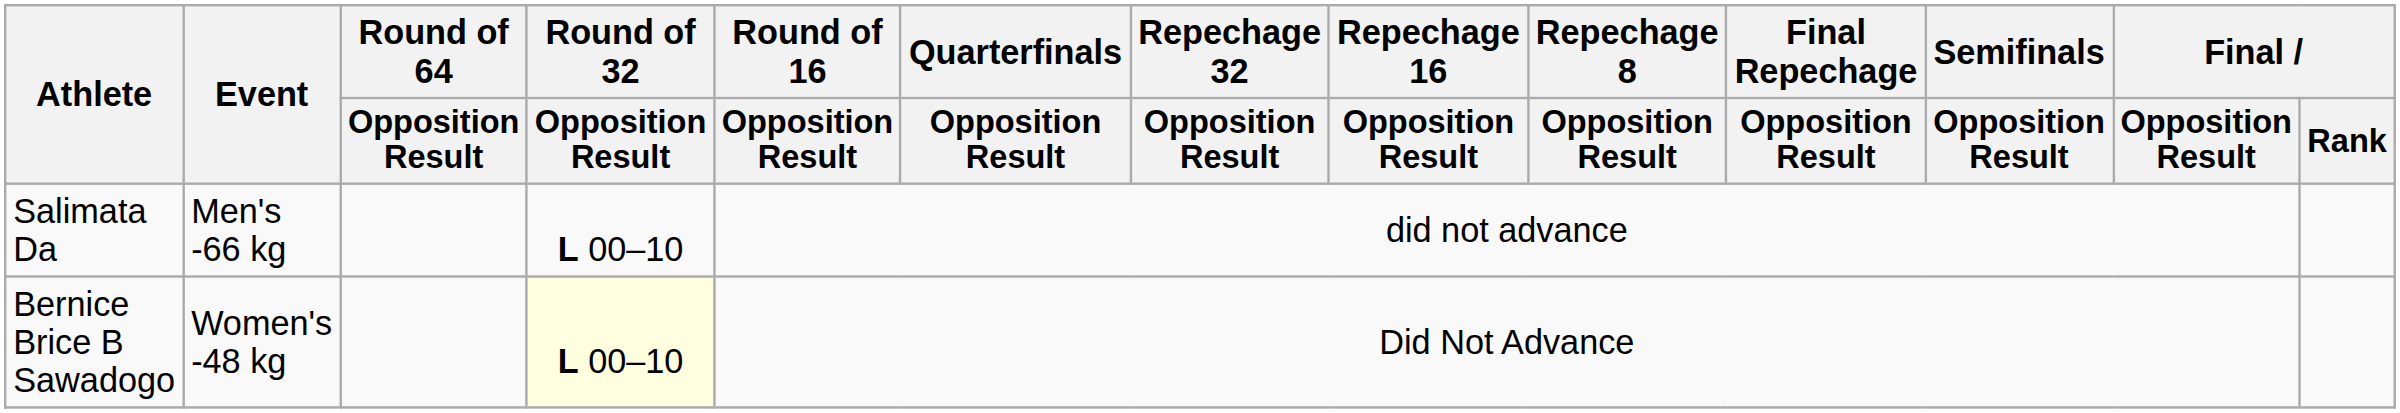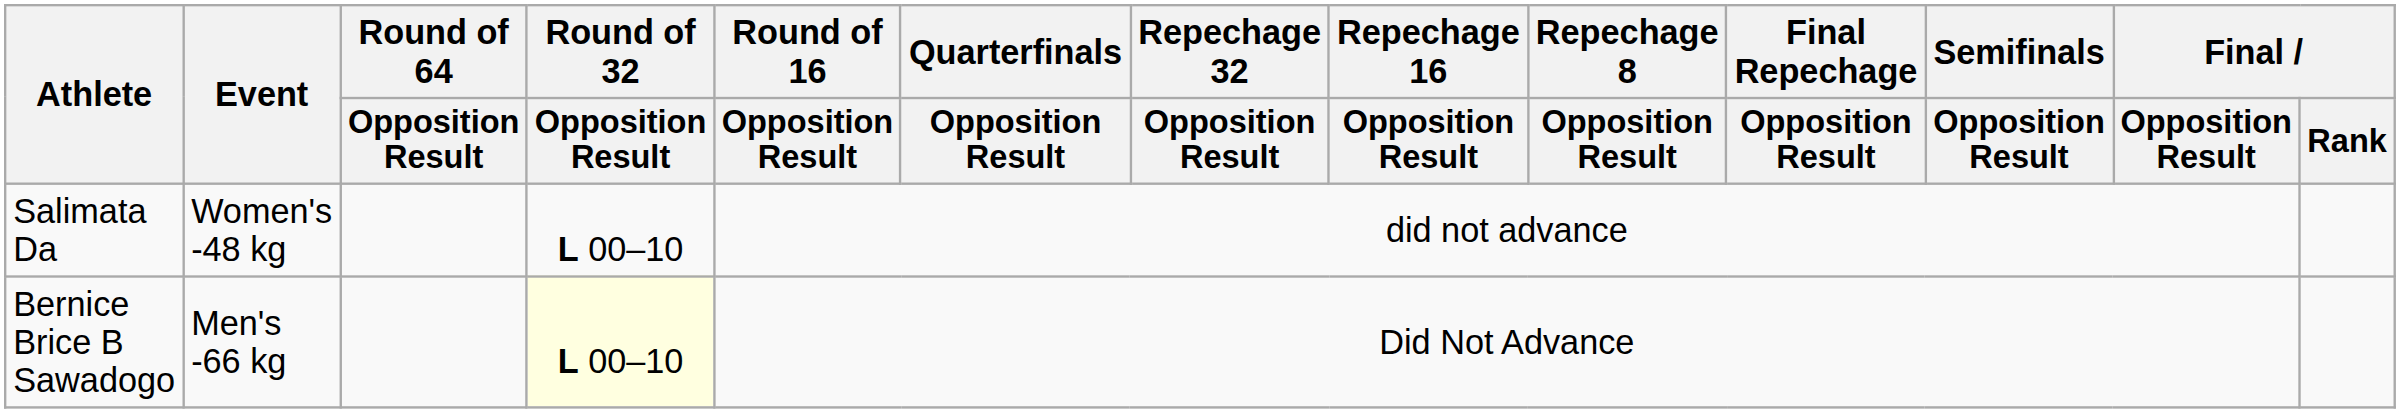Salimata Da | Event: Men's -66 kg -> Women's -48 kg
Bernice Brice B Sawadogo | Event: Women's -48 kg -> Men's -66 kg
